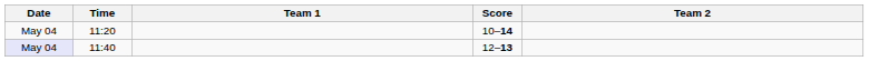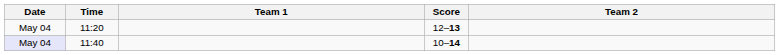11:20 | Score: 10–14 -> 12–13
11:40 | Score: 12–13 -> 10–14
